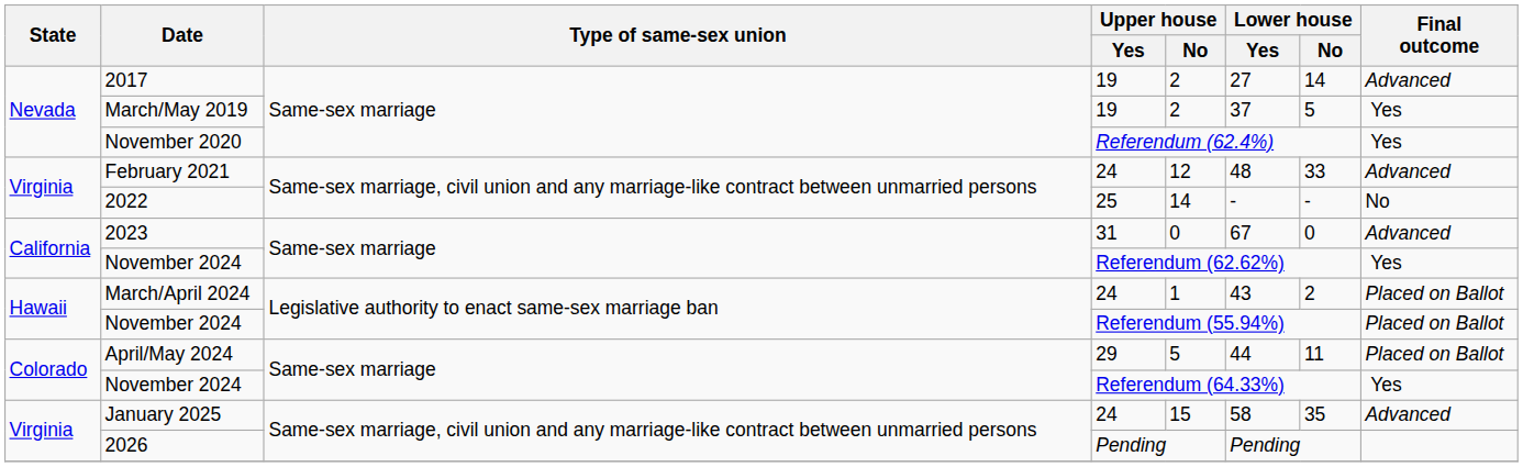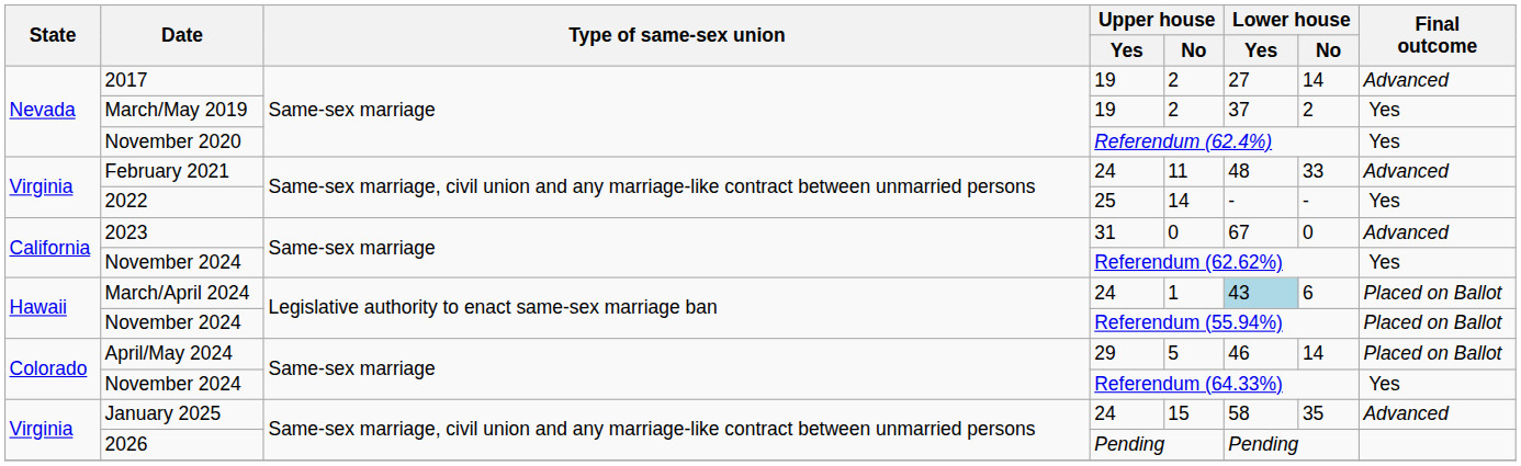March/May 2019 | Lower house / No: 5 -> 2
February 2021 | Upper house / No: 12 -> 11
2022 | Final outcome: No -> Yes
March/April 2024 | Lower house / Yes: no background -> lightblue background
March/April 2024 | Lower house / No: 2 -> 6
April/May 2024 | Lower house / Yes: 44 -> 46
April/May 2024 | Lower house / No: 11 -> 14
